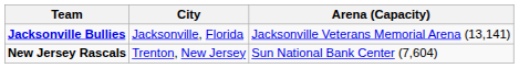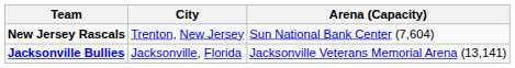rows swapped: Jacksonville Bullies <-> New Jersey Rascals
